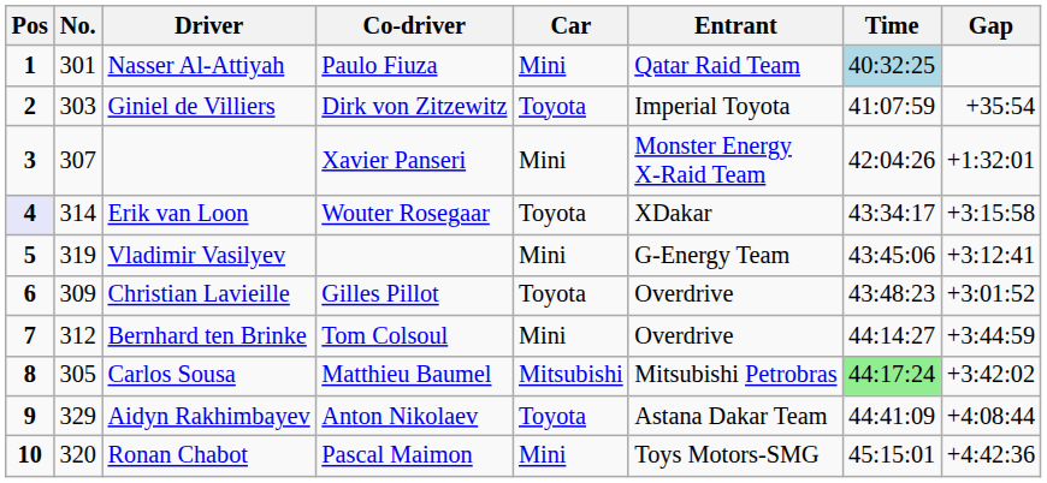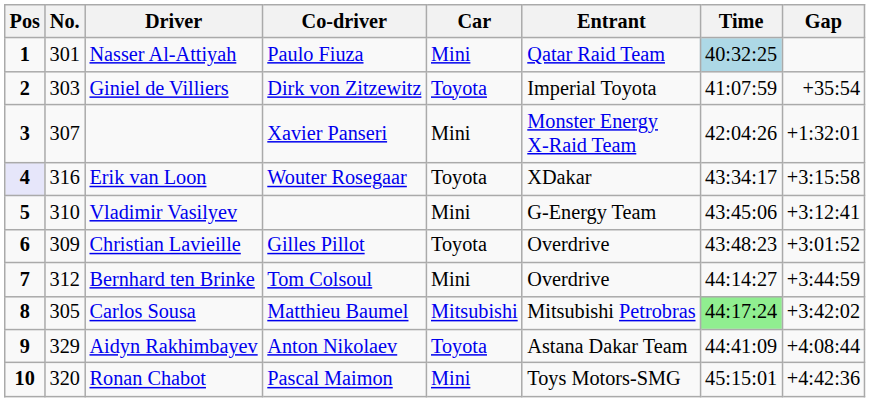Erik van Loon | No.: 314 -> 316
Vladimir Vasilyev | No.: 319 -> 310
